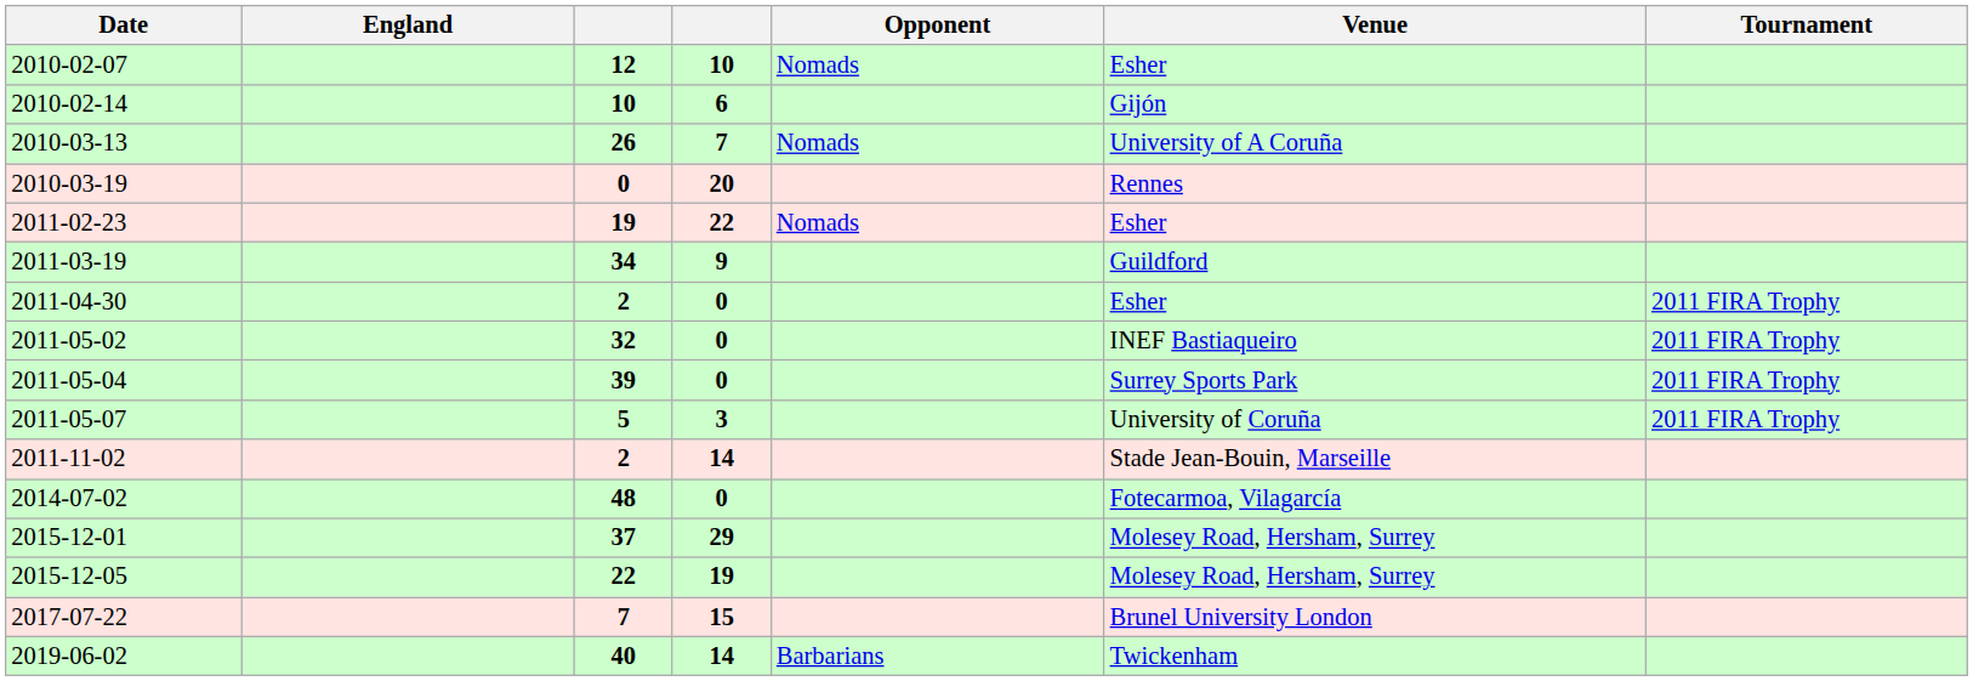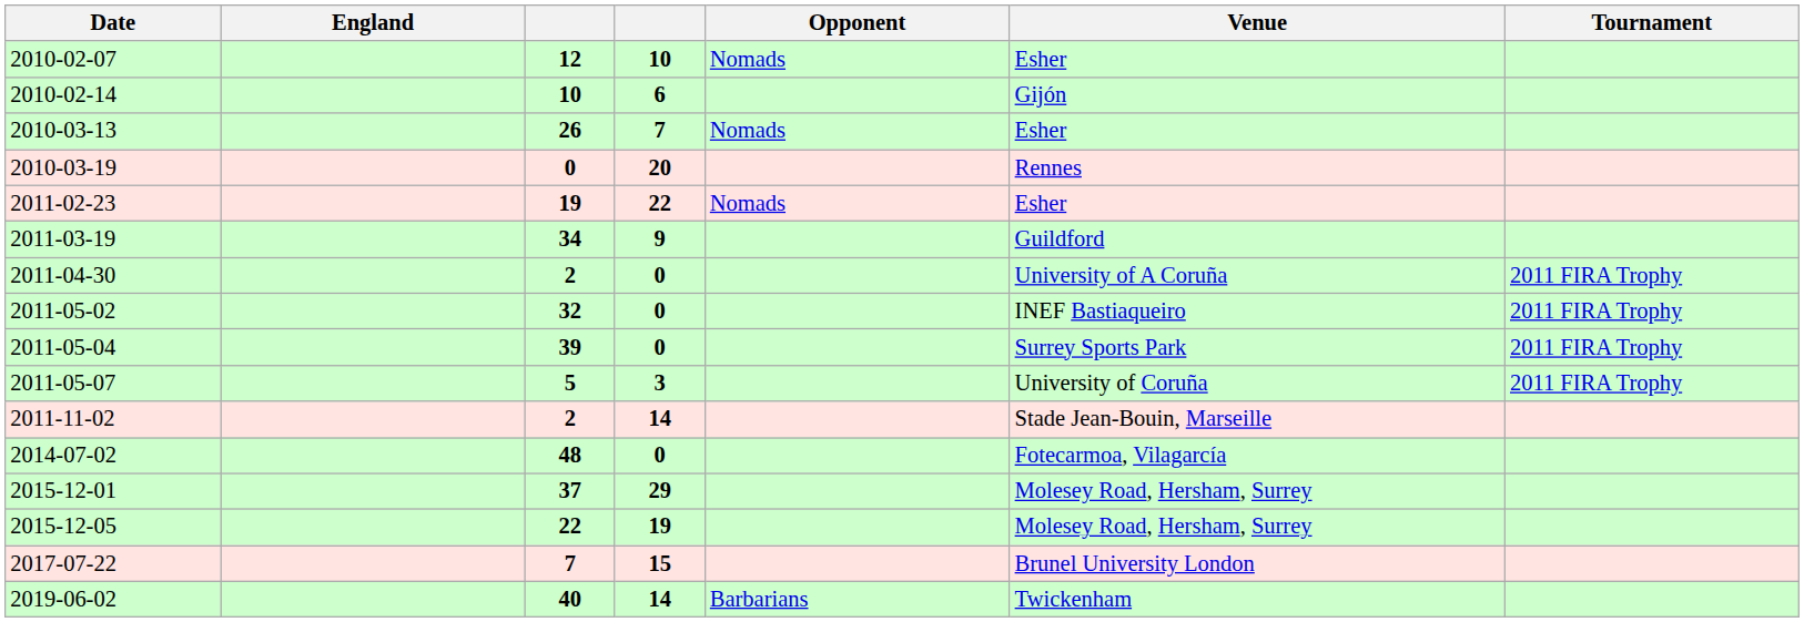2010-03-13 | Venue: University of A Coruña -> Esher
2011-04-30 | Venue: Esher -> University of A Coruña
